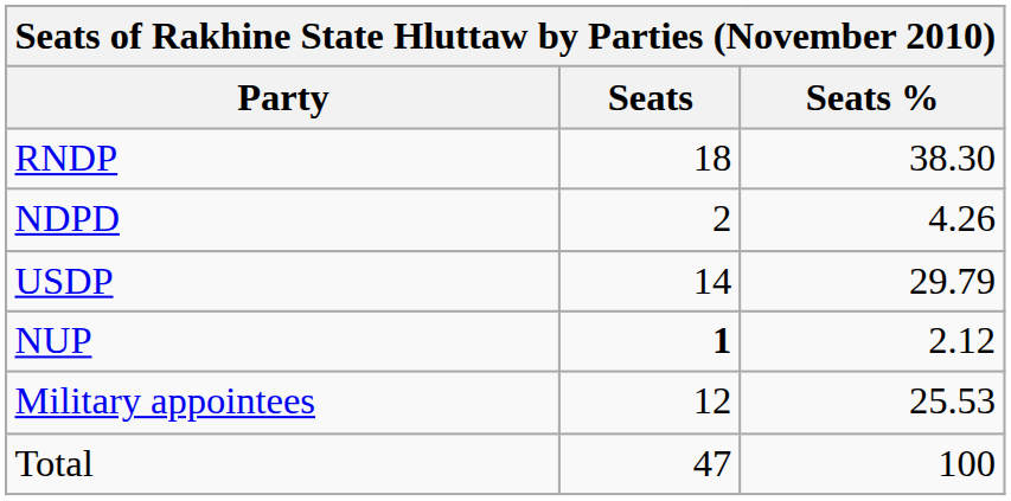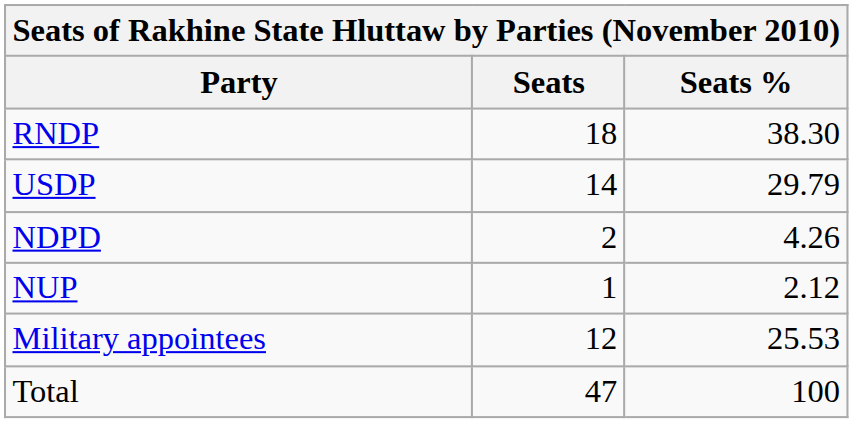rows swapped: USDP <-> NDPD
NUP | Seats: bold -> normal
